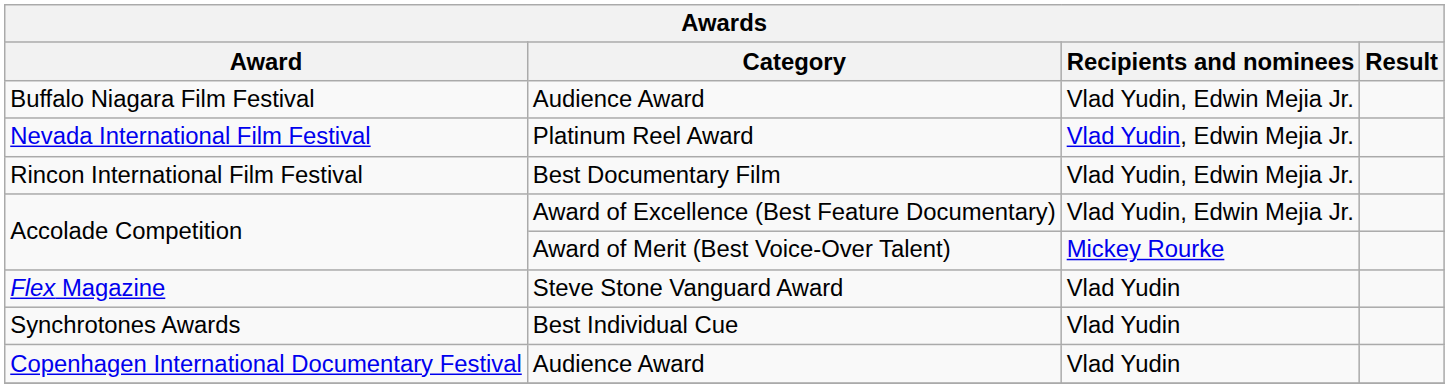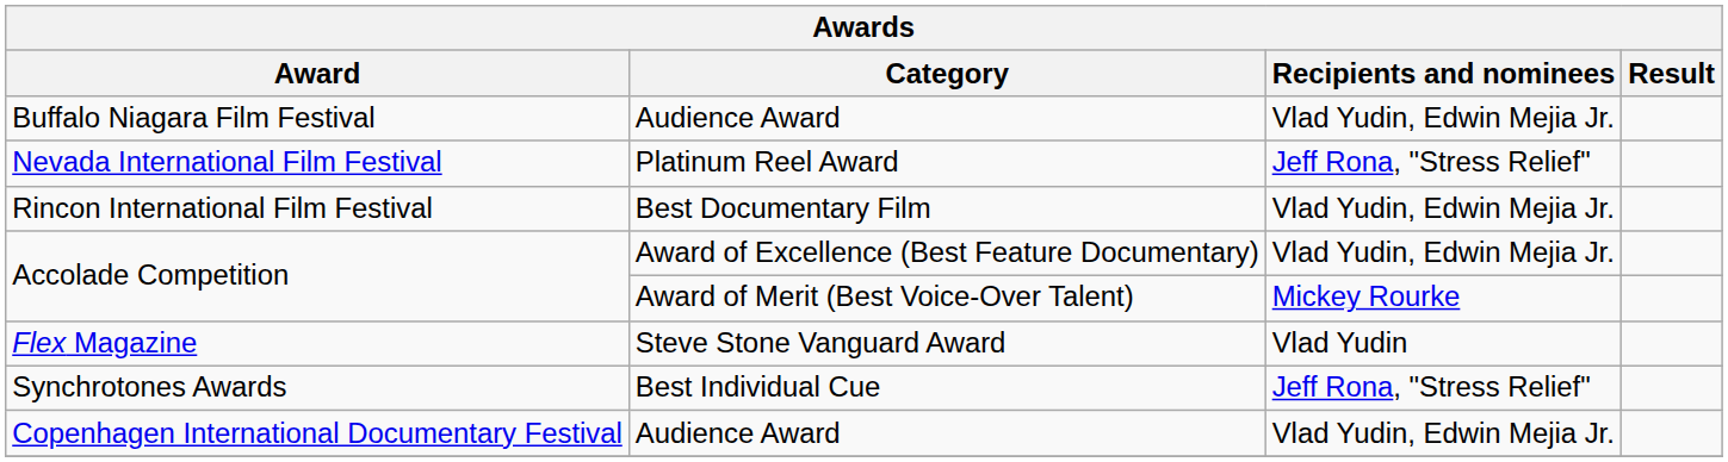Nevada International Film Festival | Recipients and nominees: Vlad Yudin, Edwin Mejia Jr. -> Jeff Rona, "Stress Relief"
Synchrotones Awards | Recipients and nominees: Vlad Yudin -> Jeff Rona, "Stress Relief"
Copenhagen International Documentary Festival | Recipients and nominees: Vlad Yudin -> Vlad Yudin, Edwin Mejia Jr.
